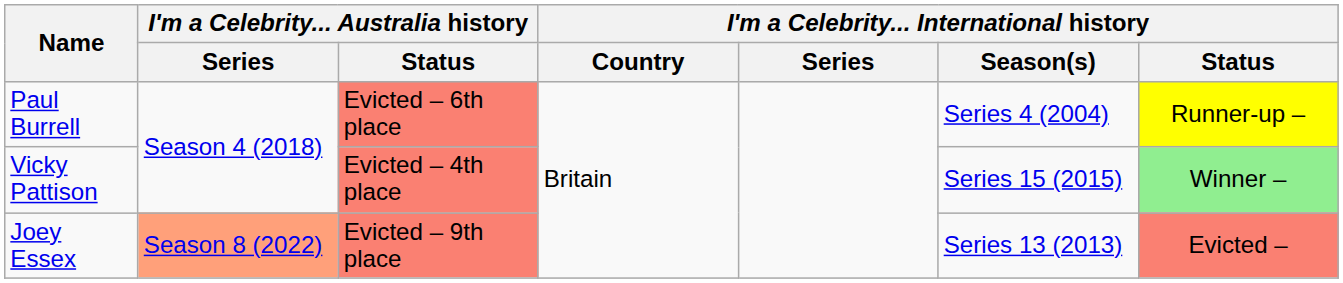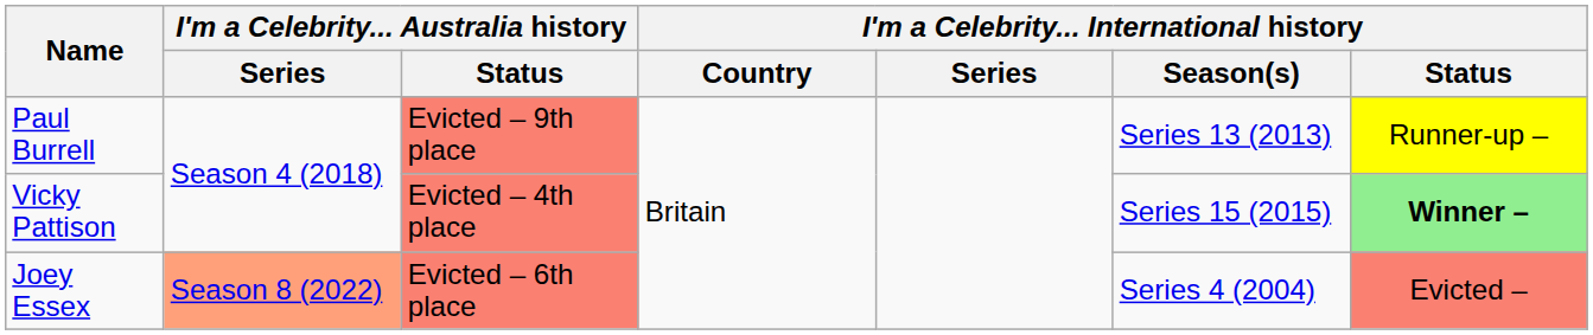Paul Burrell | I'm a Celebrity... Australia history / Status: Evicted – 6th place -> Evicted – 9th place
Paul Burrell | I'm a Celebrity... International history / Season(s): Series 4 (2004) -> Series 13 (2013)
Vicky Pattison | I'm a Celebrity... International history / Status: normal -> bold
Joey Essex | I'm a Celebrity... Australia history / Status: Evicted – 9th place -> Evicted – 6th place
Joey Essex | I'm a Celebrity... International history / Season(s): Series 13 (2013) -> Series 4 (2004)
